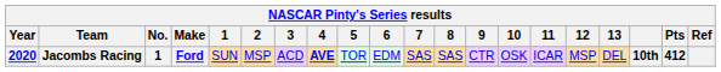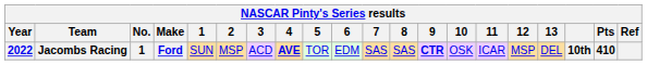Jacombs Racing | Year: 2020 -> 2022
Jacombs Racing | 9: normal -> bold
Jacombs Racing | Pts: 412 -> 410
